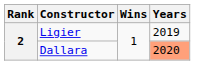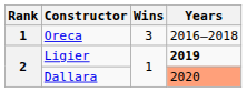+ row: 1 | Oreca | 3 | 2016–2018
Ligier | Years: normal -> bold
